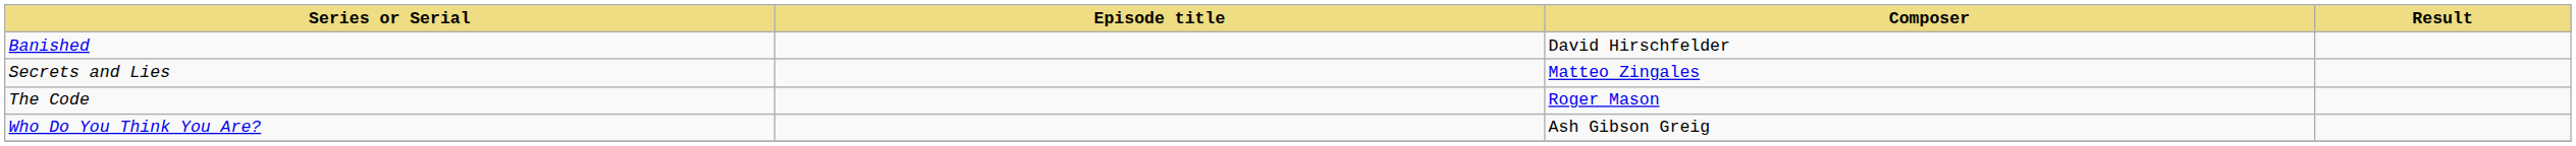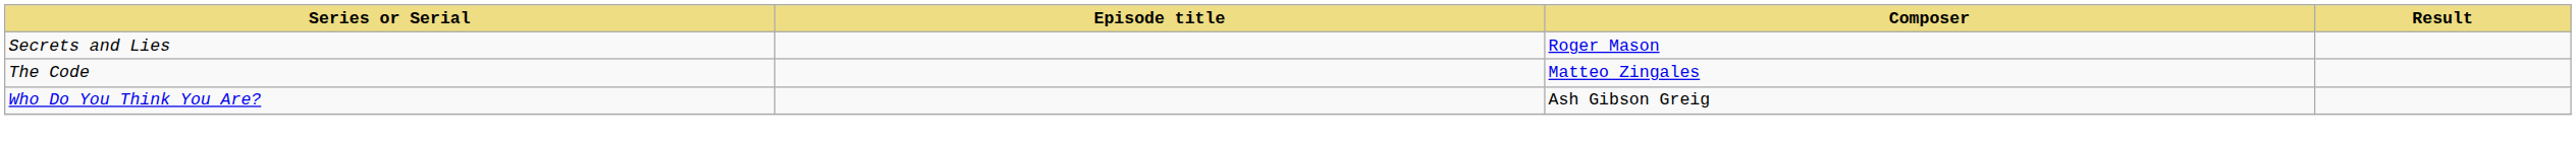- row: Banished | David Hirschfelder
Secrets and Lies | Composer: Matteo Zingales -> Roger Mason
The Code | Composer: Roger Mason -> Matteo Zingales
